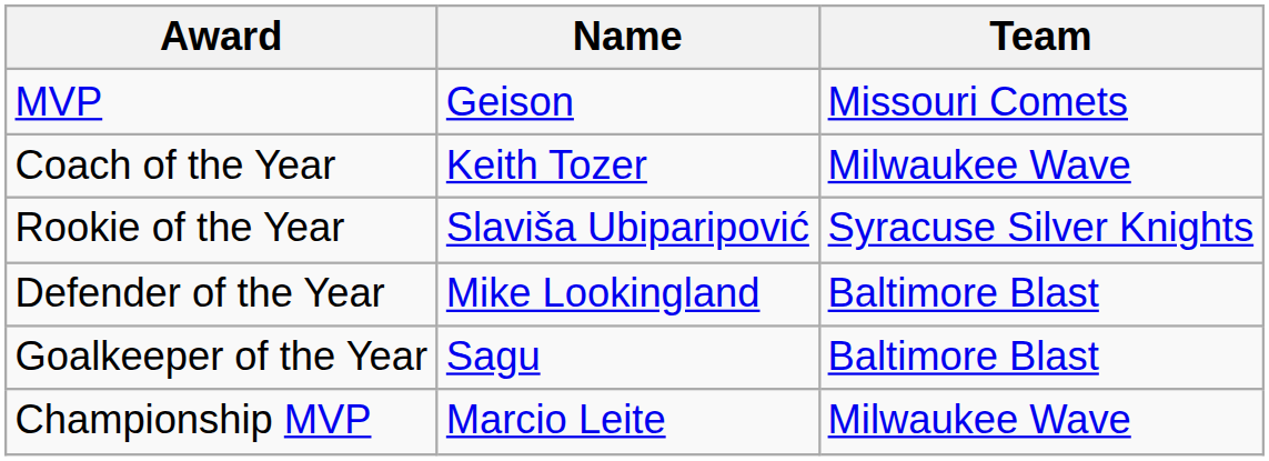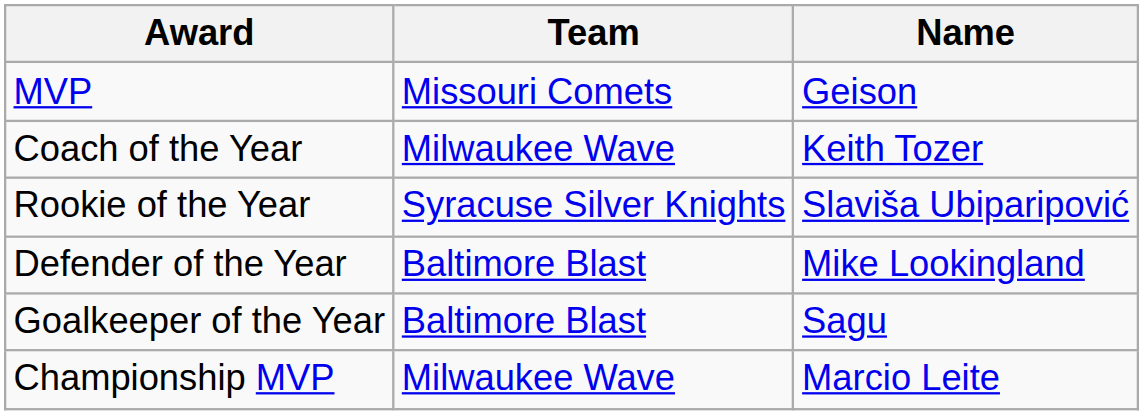columns swapped: Name <-> Team
